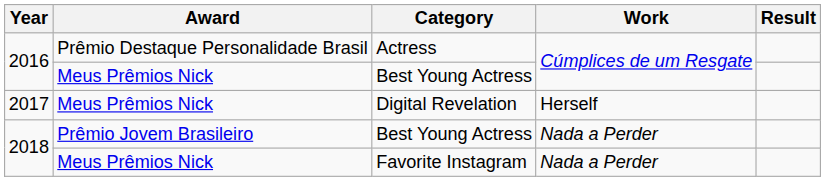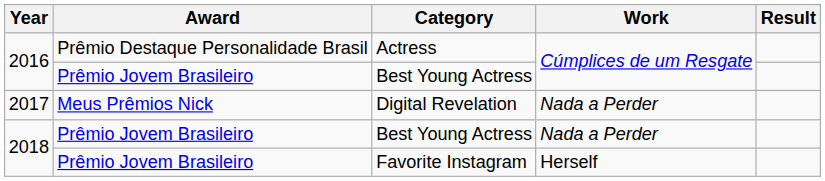2016 / Best Young Actress | Award: Meus Prêmios Nick -> Prêmio Jovem Brasileiro
Digital Revelation | Work: Herself -> Nada a Perder
Favorite Instagram | Award: Meus Prêmios Nick -> Prêmio Jovem Brasileiro
Favorite Instagram | Work: Nada a Perder -> Herself
